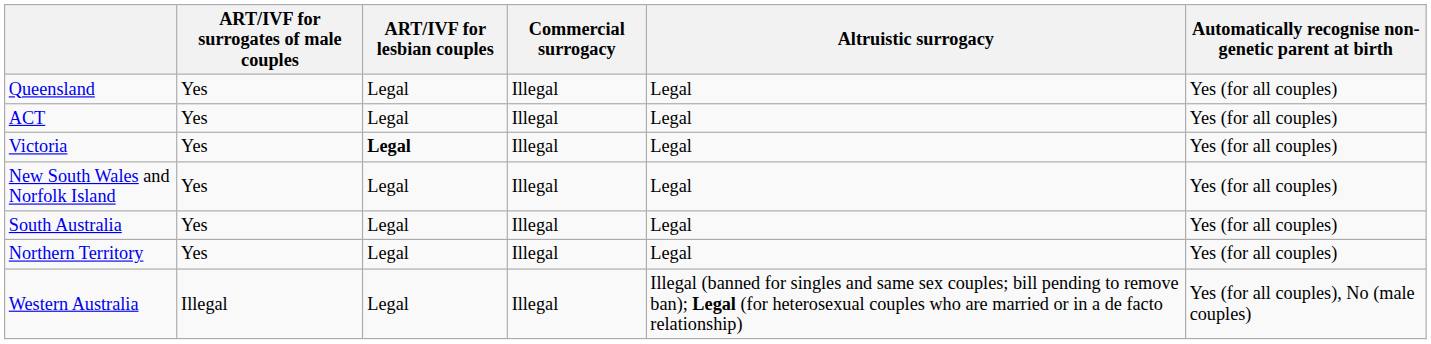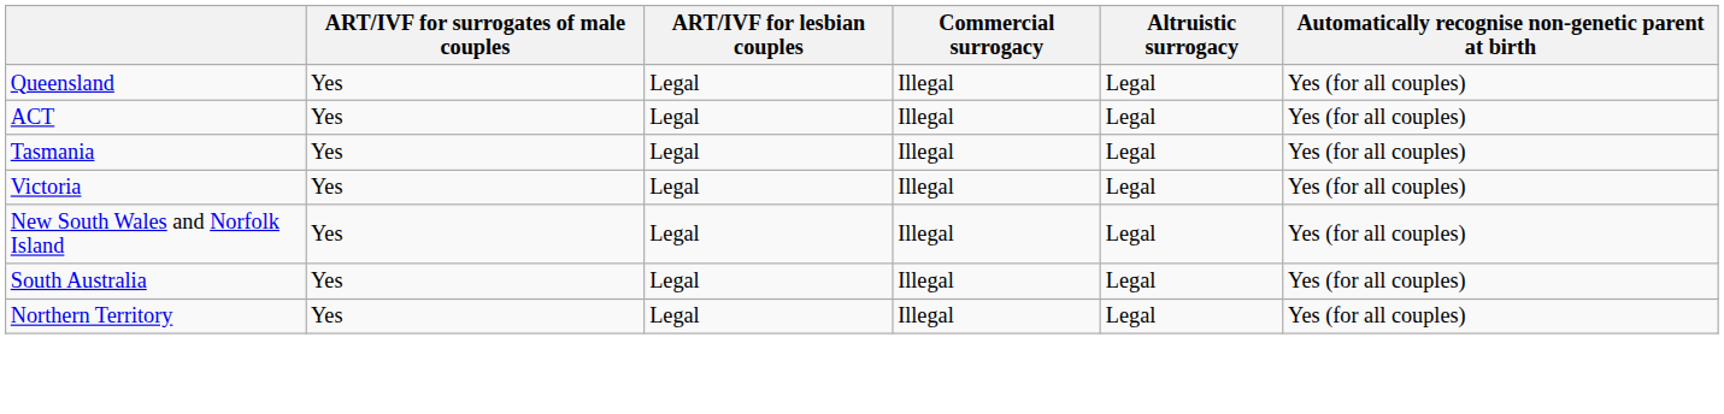+ row: Tasmania | Yes | Legal | Illegal | Legal | Yes (for all couples)
Victoria | ART/IVF for lesbian couples: bold -> normal
- row: Western Australia | Illegal | Legal | Illegal | Illegal (banned for singles and same sex couples; bill pending to remove ban); Legal (for heterosexual couples who are married or in a de facto relationship) | Yes (for all couples), No (male couples)
